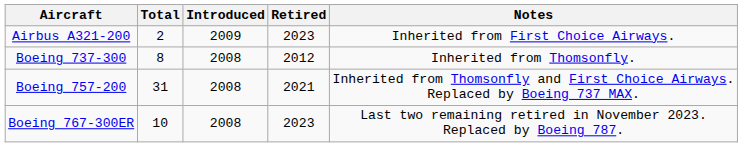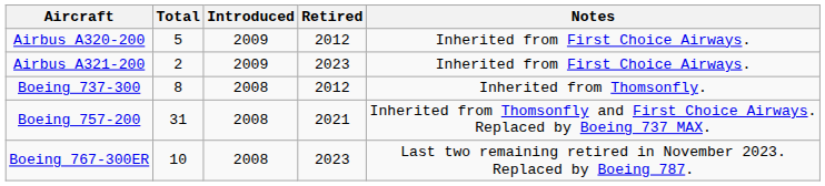+ row: Airbus A320-200 | 5 | 2009 | 2012 | Inherited from First Choice Airways.
